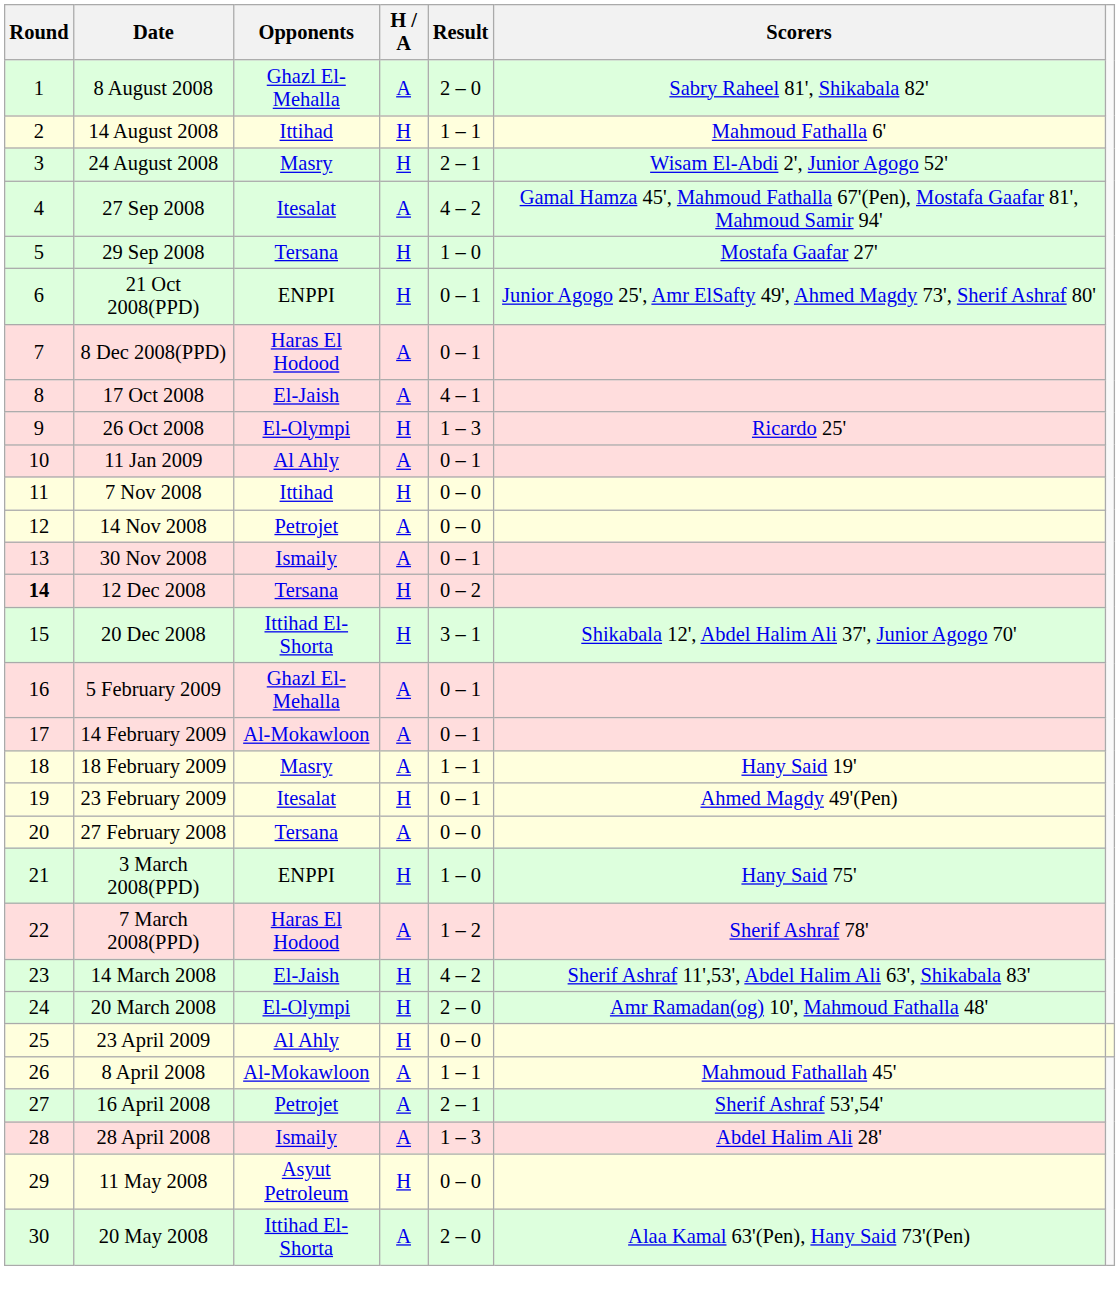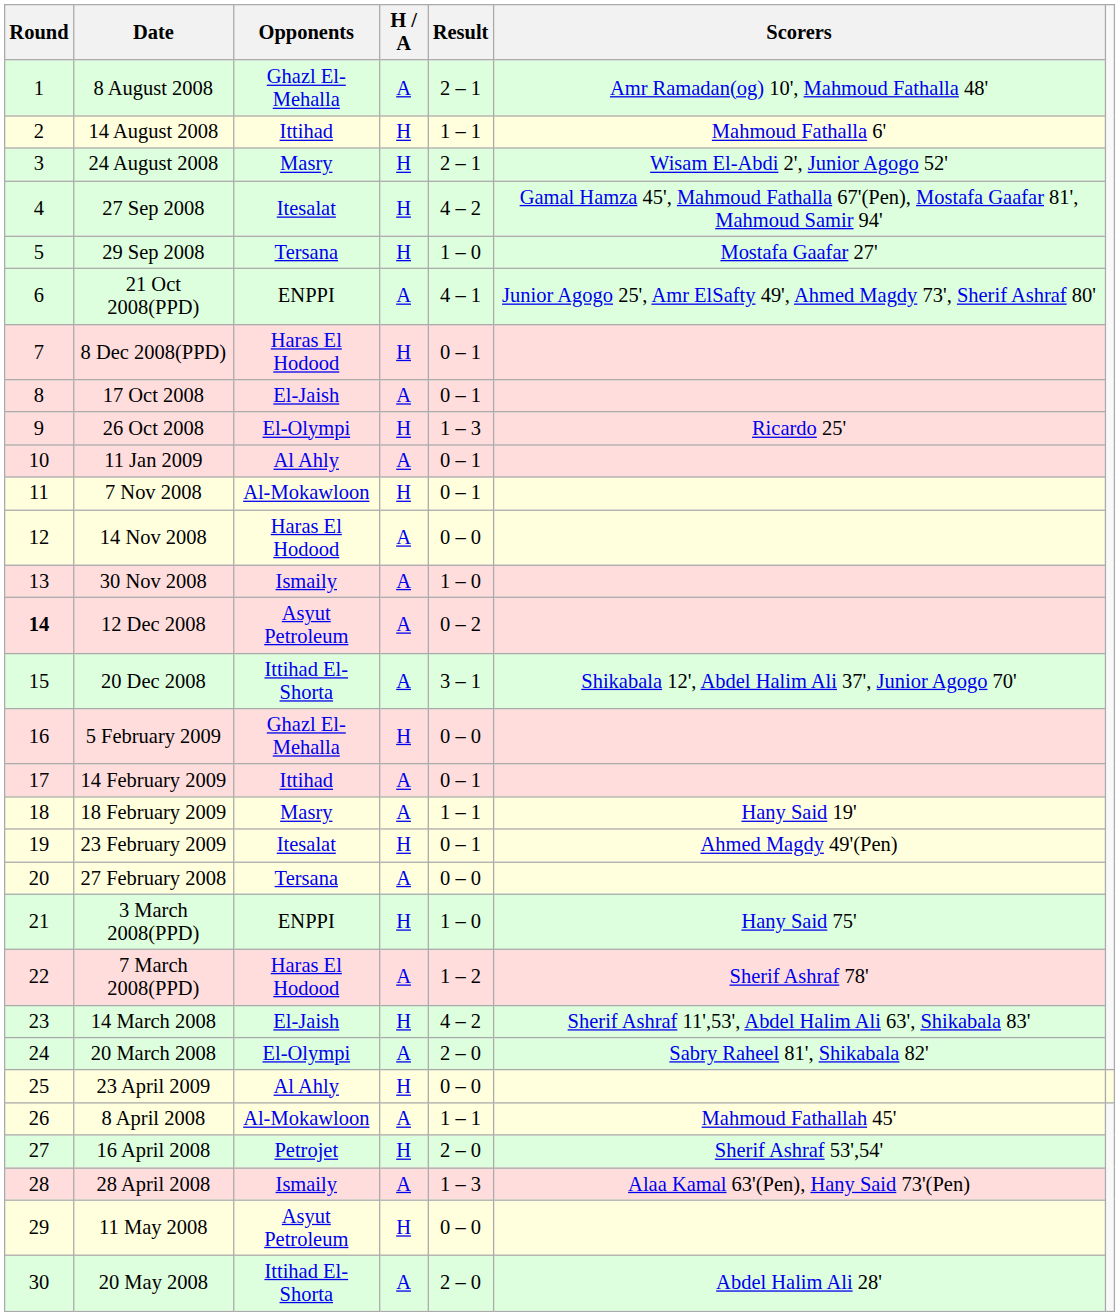8 August 2008 | Result: 2 – 0 -> 2 – 1
8 August 2008 | Scorers: Sabry Raheel 81', Shikabala 82' -> Amr Ramadan(og) 10', Mahmoud Fathalla 48'
27 Sep 2008 | H / A: A -> H
21 Oct 2008(PPD) | H / A: H -> A
21 Oct 2008(PPD) | Result: 0 – 1 -> 4 – 1
8 Dec 2008(PPD) | H / A: A -> H
17 Oct 2008 | Result: 4 – 1 -> 0 – 1
7 Nov 2008 | Opponents: Ittihad -> Al-Mokawloon
7 Nov 2008 | Result: 0 – 0 -> 0 – 1
14 Nov 2008 | Opponents: Petrojet -> Haras El Hodood
30 Nov 2008 | Result: 0 – 1 -> 1 – 0
12 Dec 2008 | Opponents: Tersana -> Asyut Petroleum
12 Dec 2008 | H / A: H -> A
20 Dec 2008 | H / A: H -> A
5 February 2009 | H / A: A -> H
5 February 2009 | Result: 0 – 1 -> 0 – 0
14 February 2009 | Opponents: Al-Mokawloon -> Ittihad
20 March 2008 | H / A: H -> A
20 March 2008 | Scorers: Amr Ramadan(og) 10', Mahmoud Fathalla 48' -> Sabry Raheel 81', Shikabala 82'
16 April 2008 | H / A: A -> H
16 April 2008 | Result: 2 – 1 -> 2 – 0
28 April 2008 | Scorers: Abdel Halim Ali 28' -> Alaa Kamal 63'(Pen), Hany Said 73'(Pen)
20 May 2008 | Scorers: Alaa Kamal 63'(Pen), Hany Said 73'(Pen) -> Abdel Halim Ali 28'
